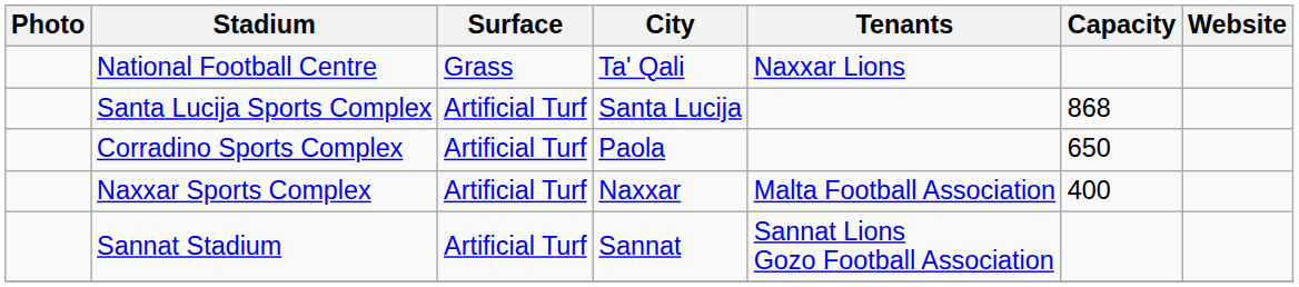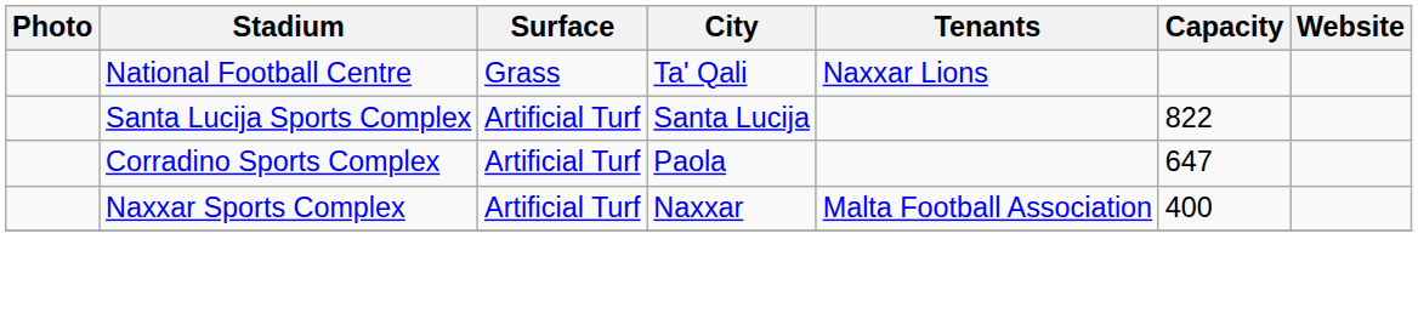Santa Lucija Sports Complex | Capacity: 868 -> 822
Corradino Sports Complex | Capacity: 650 -> 647
- row: Sannat Stadium | Artificial Turf | Sannat | Sannat Lions Gozo Football Association
